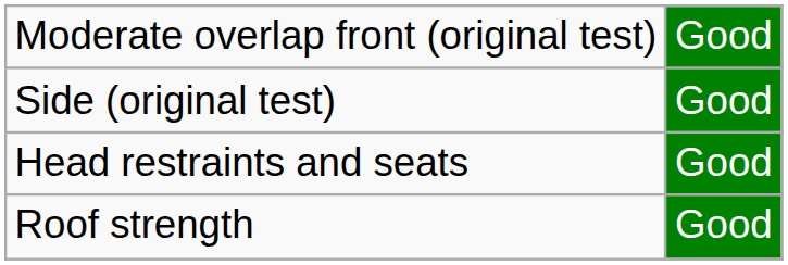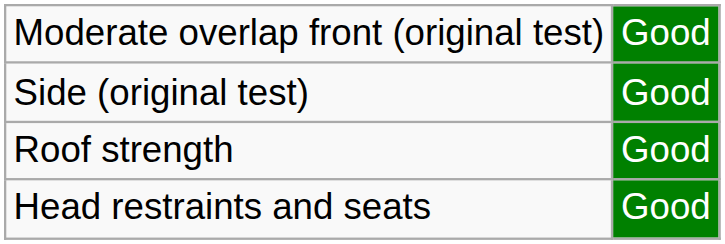rows swapped: Roof strength <-> Head restraints and seats
